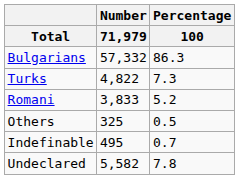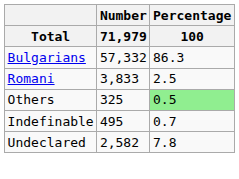- row: Turks | 4,822 | 7.3
Romani | Percentage / 100: 5.2 -> 2.5
Others | Percentage / 100: no background -> lightgreen background
Undeclared | Number / 71,979: 5,582 -> 2,582
